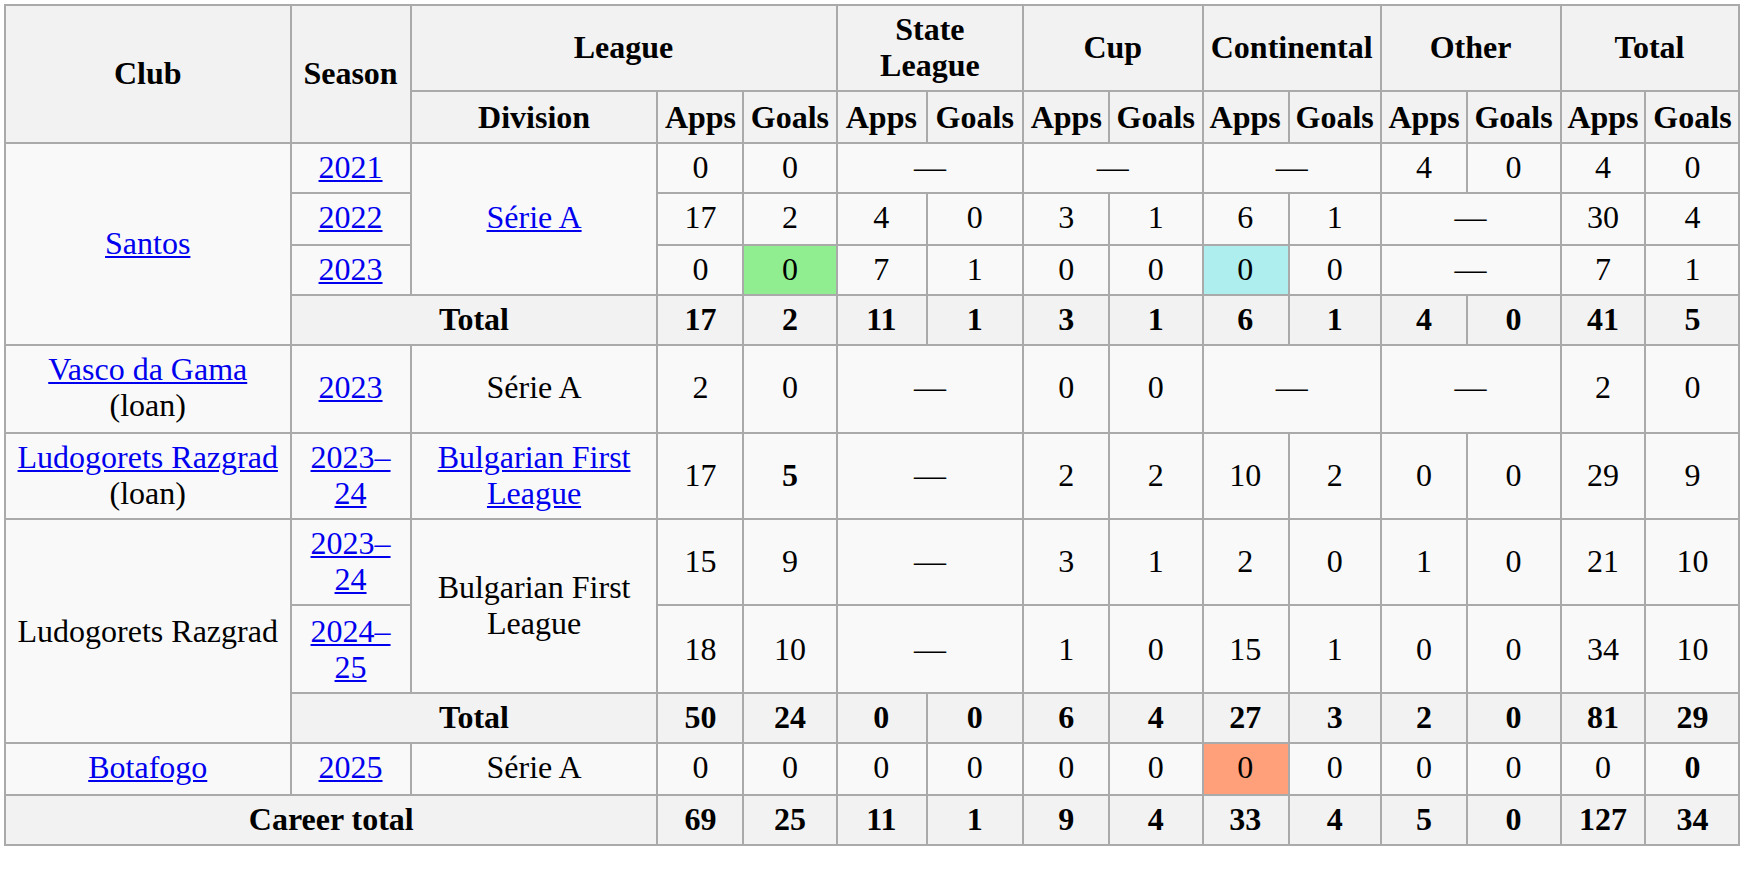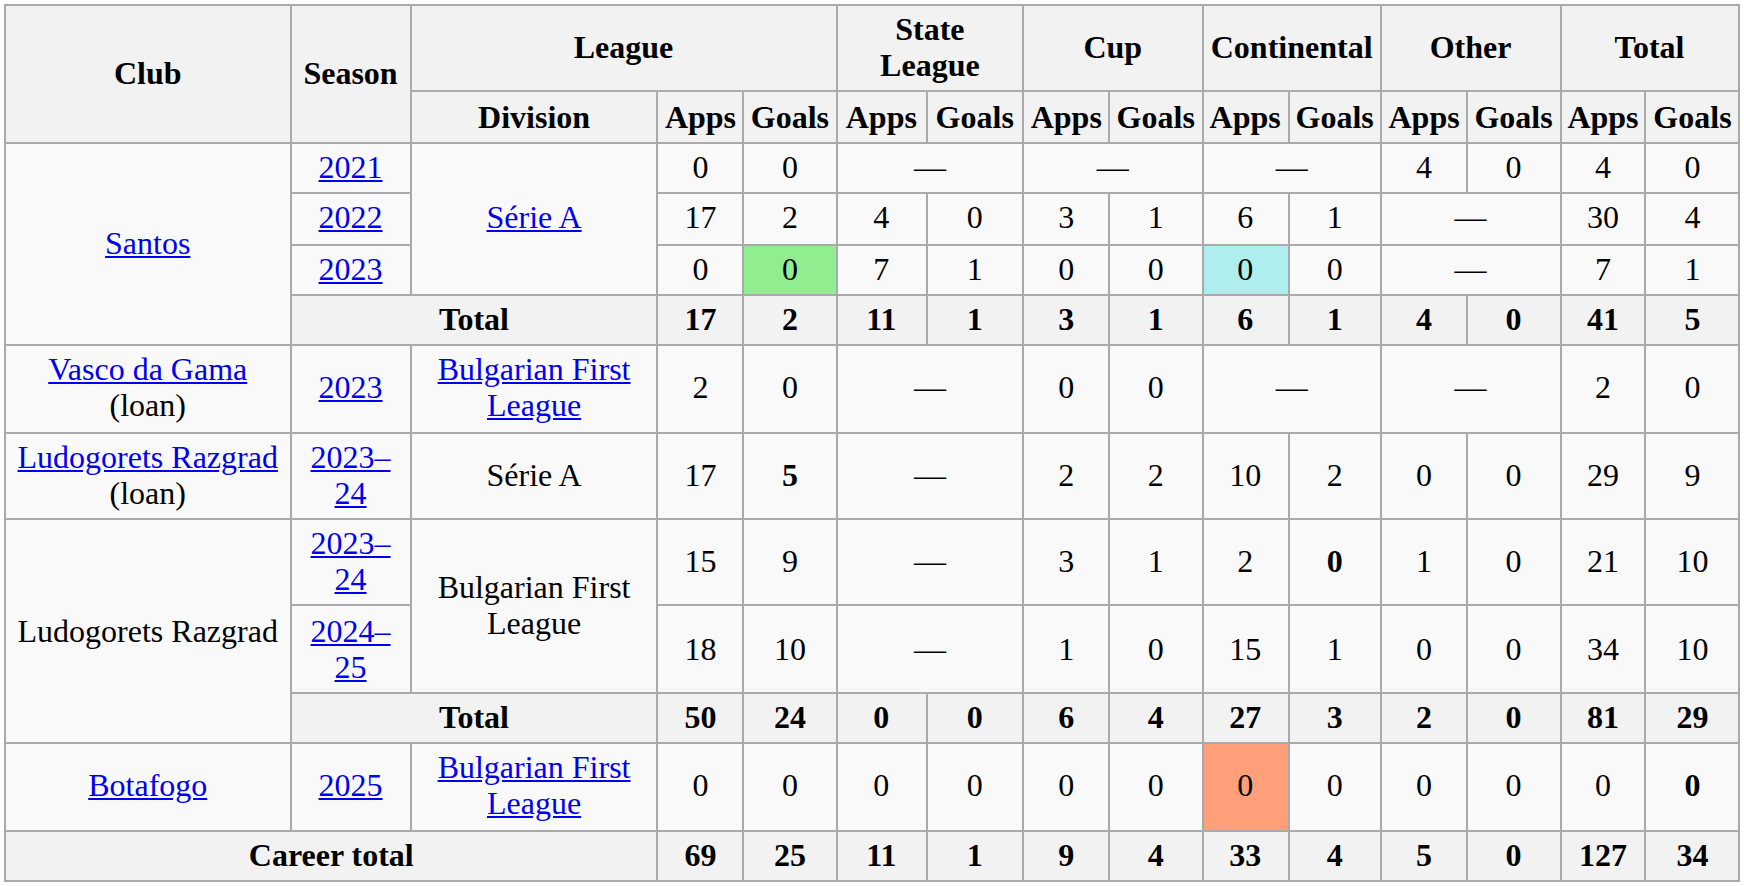Vasco da Gama (loan) / 2023 | League / Division: Série A -> Bulgarian First League
Ludogorets Razgrad (loan) / 2023–24 | League / Division: Bulgarian First League -> Série A
Ludogorets Razgrad / 2023–24 | Continental / Goals: normal -> bold
2025 | League / Division: Série A -> Bulgarian First League
